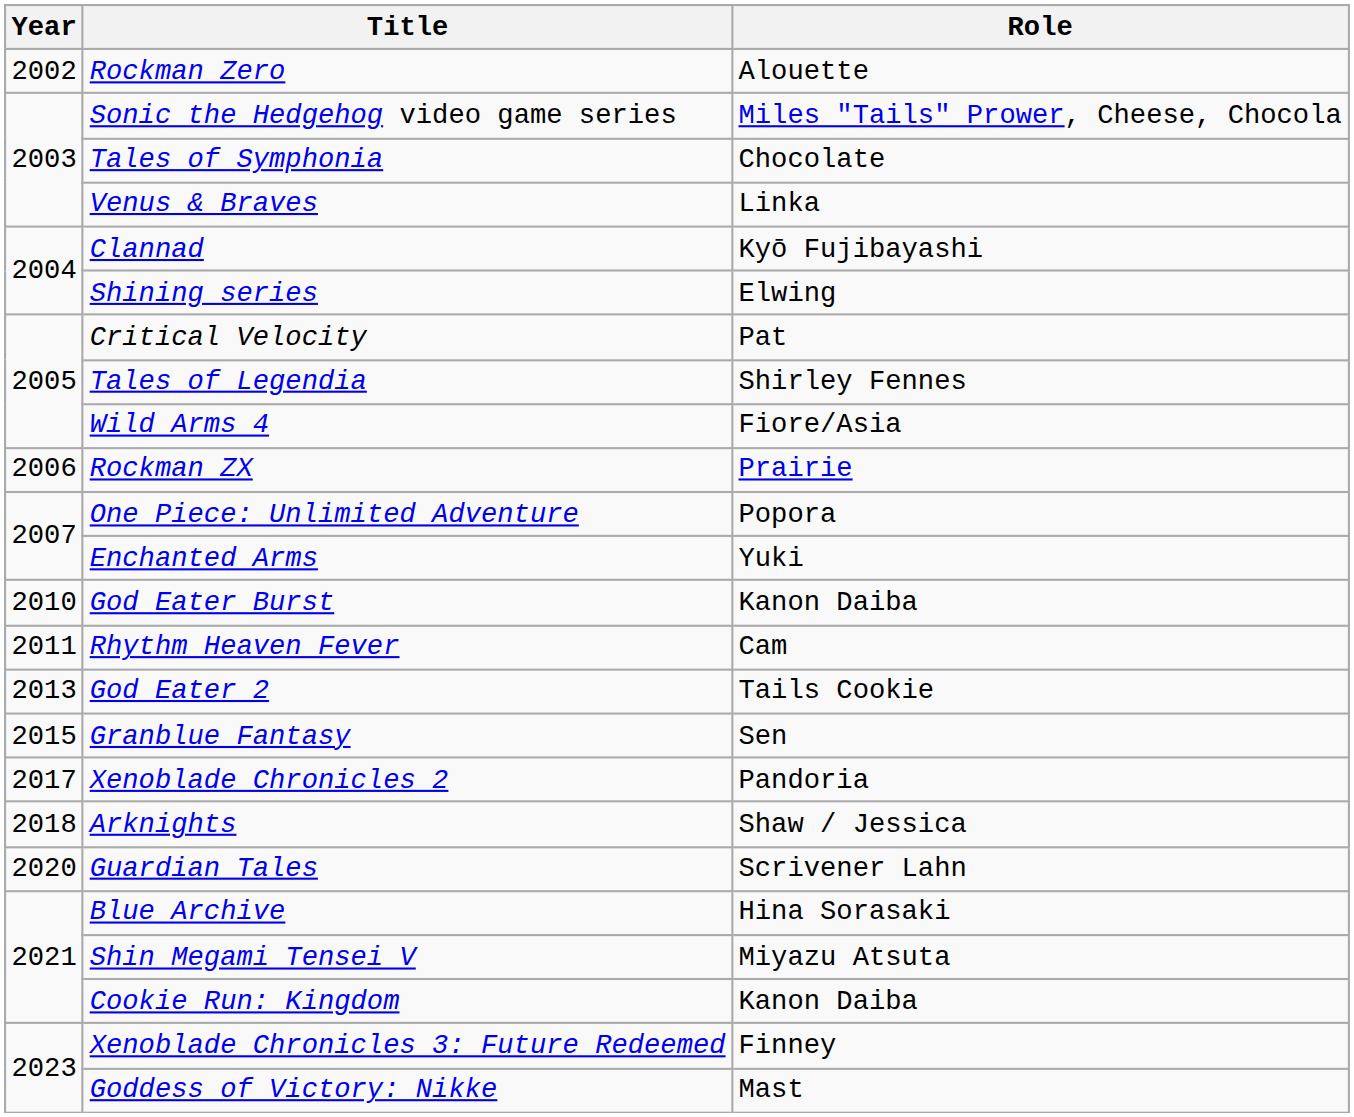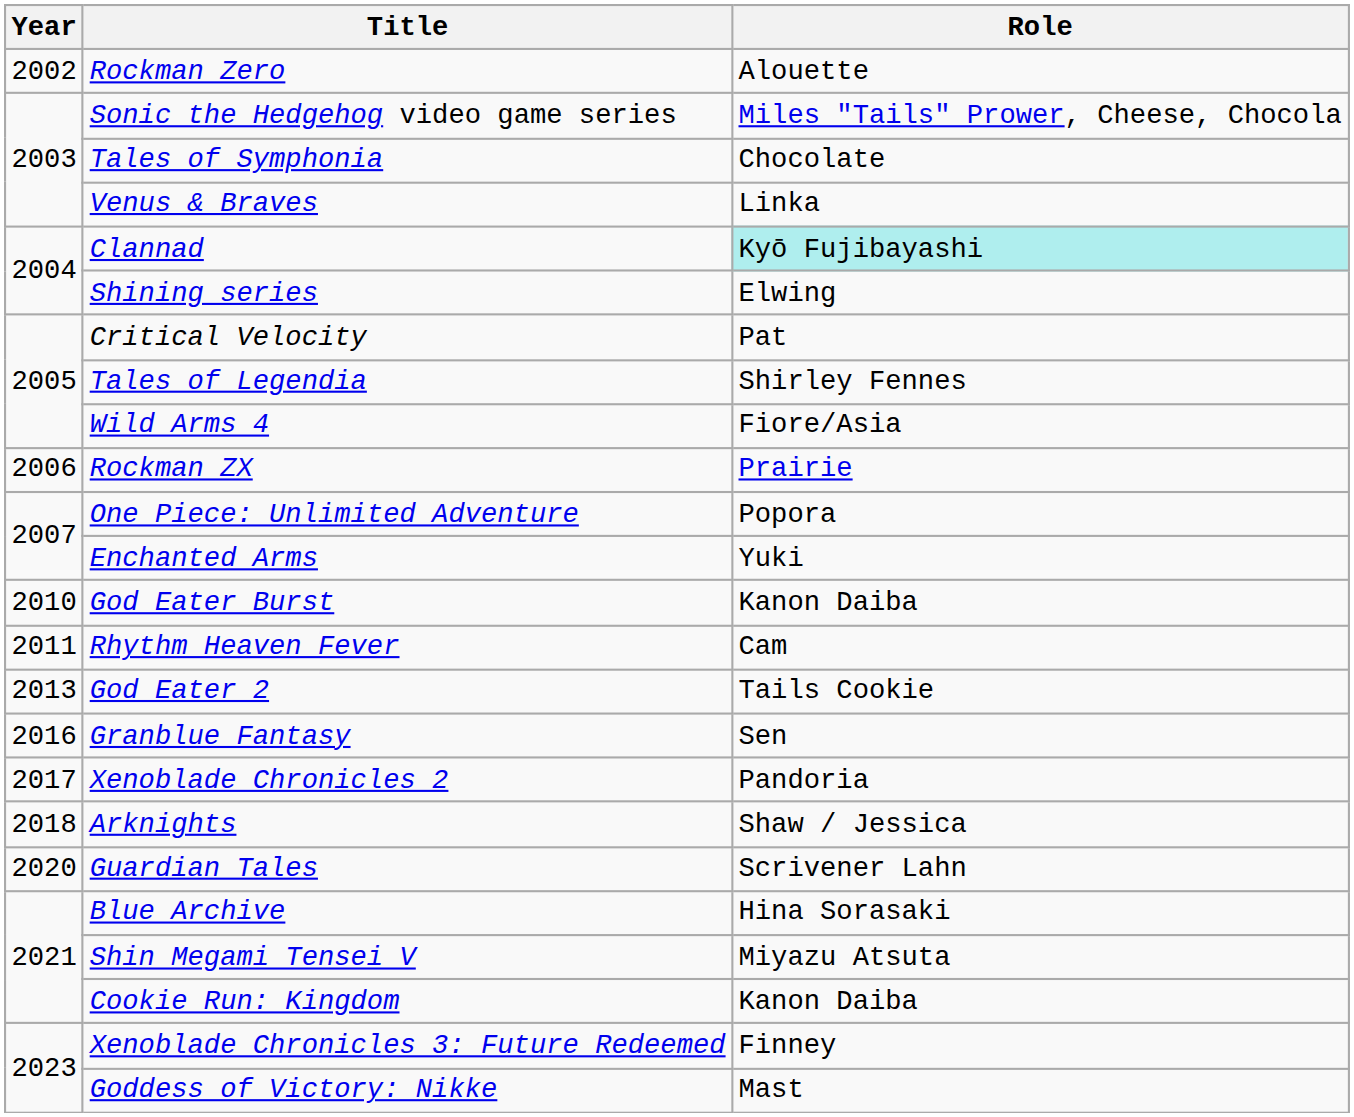Clannad | Role: no background -> paleturquoise background
Granblue Fantasy | Year: 2015 -> 2016
